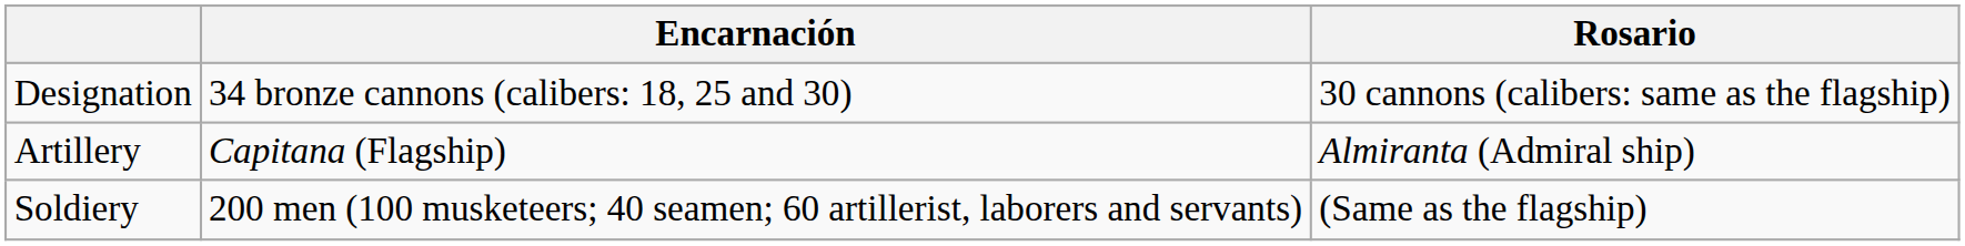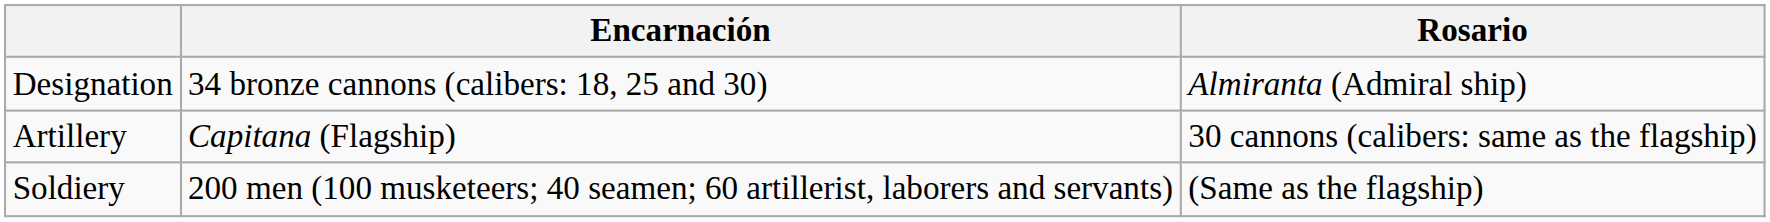Designation | Rosario: 30 cannons (calibers: same as the flagship) -> Almiranta (Admiral ship)
Artillery | Rosario: Almiranta (Admiral ship) -> 30 cannons (calibers: same as the flagship)
